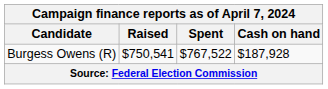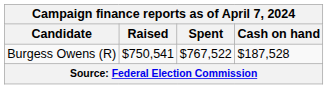Burgess Owens (R) | Cash on hand: $187,928 -> $187,528
